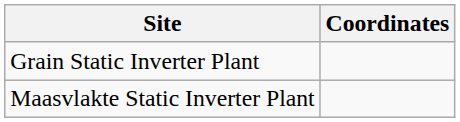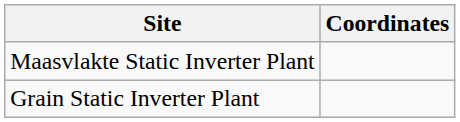rows swapped: Grain Static Inverter Plant <-> Maasvlakte Static Inverter Plant
